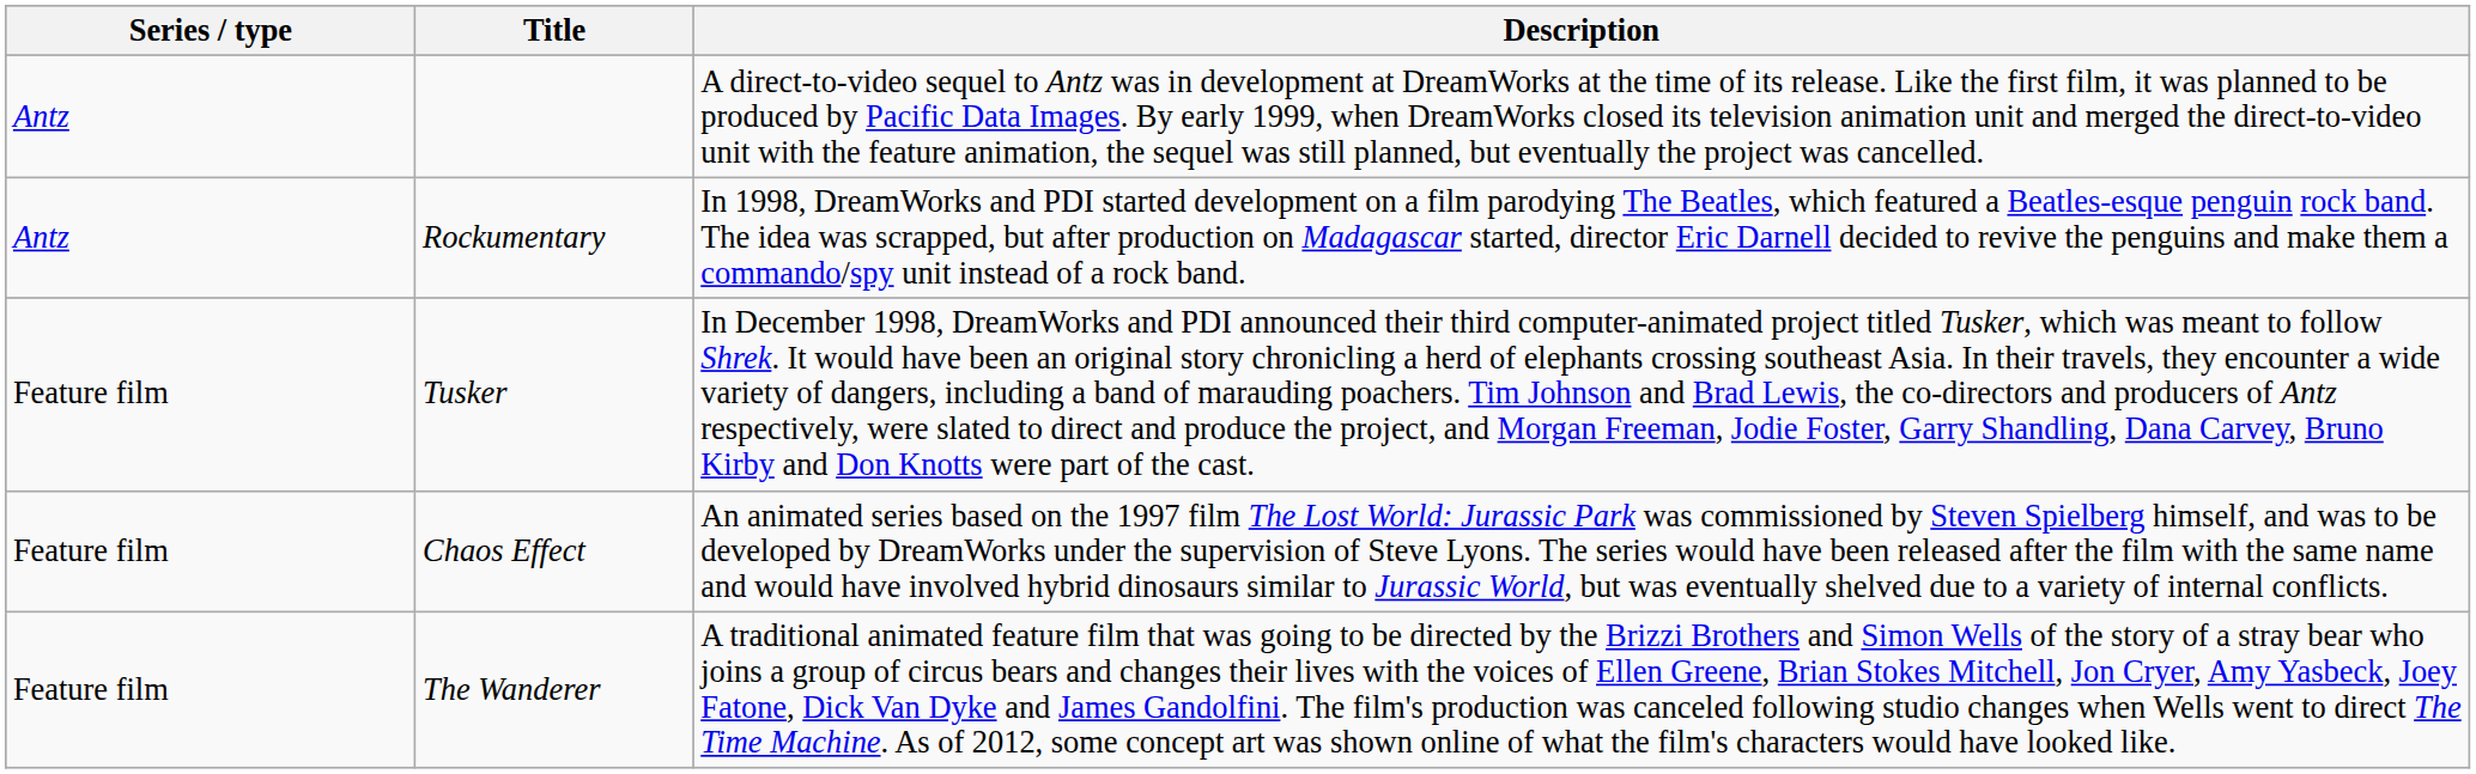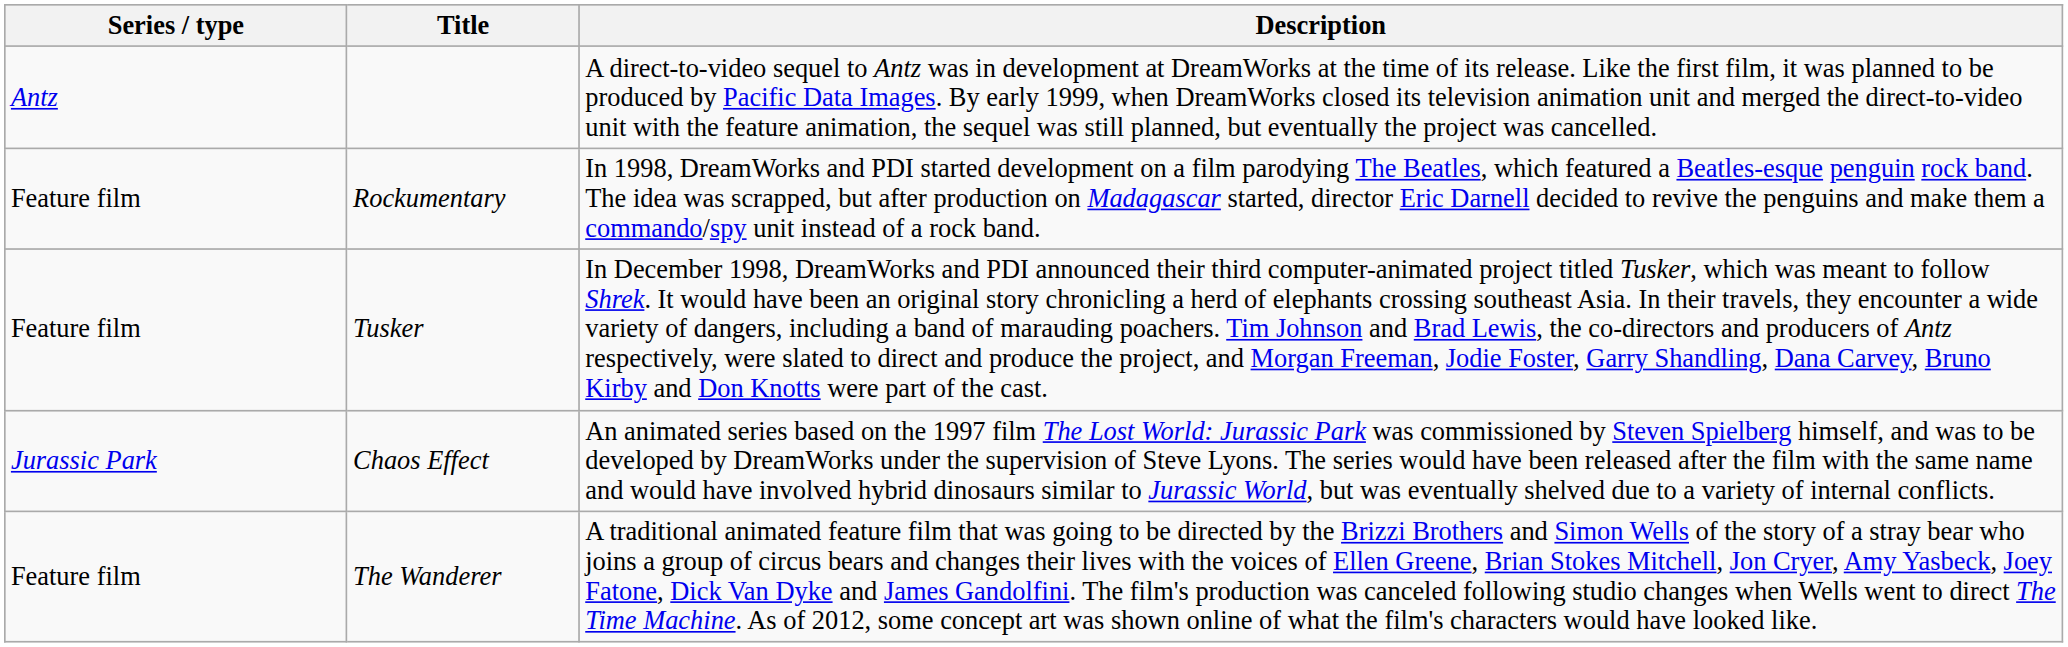Rockumentary | Series / type: Antz -> Feature film
Chaos Effect | Series / type: Feature film -> Jurassic Park
